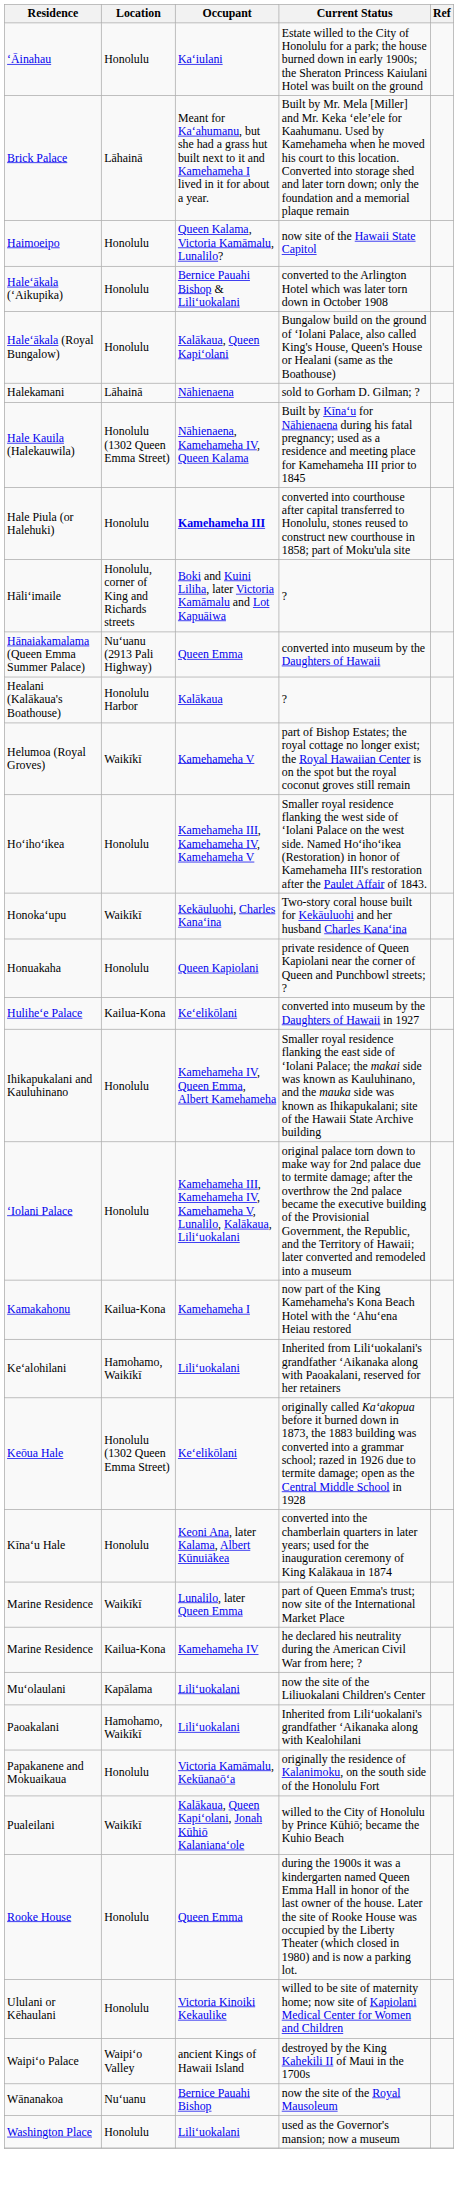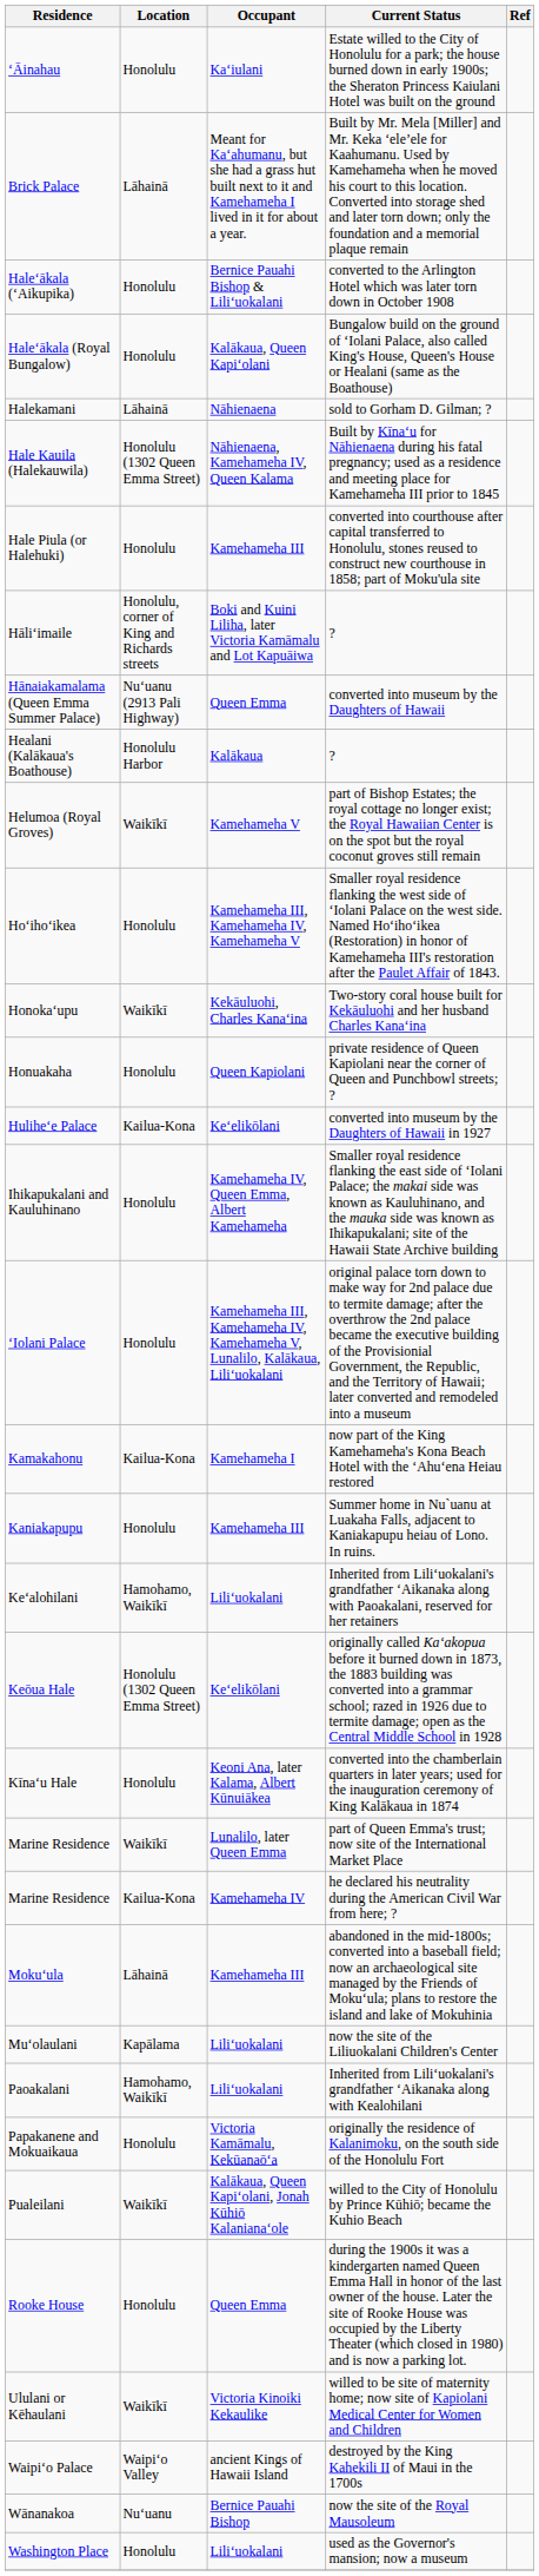- row: Haimoeipo | Honolulu | Queen Kalama, Victoria Kamāmalu, Lunalilo? | now site of the Hawaii State Capitol
Hale Piula (or Halehuki) | Occupant: bold -> normal
+ row: Kaniakapupu | Honolulu | Kamehameha III | Summer home in Nu`uanu at Luakaha Falls, adjacent to Kaniakapupu heiau of Lono. In ruins.
+ row: Mokuʻula | Lāhainā | Kamehameha III | abandoned in the mid-1800s; converted into a baseball field; now an archaeological site managed by the Friends of Mokuʻula; plans to restore the island and lake of Mokuhinia
Ululani or Kēhaulani | Location: Honolulu -> Waikīkī
